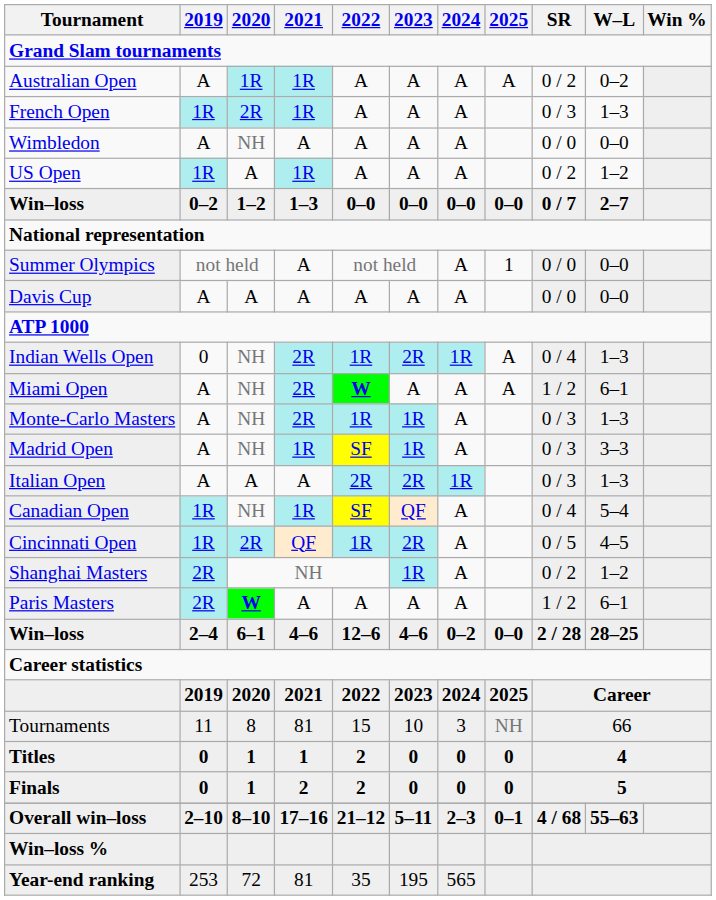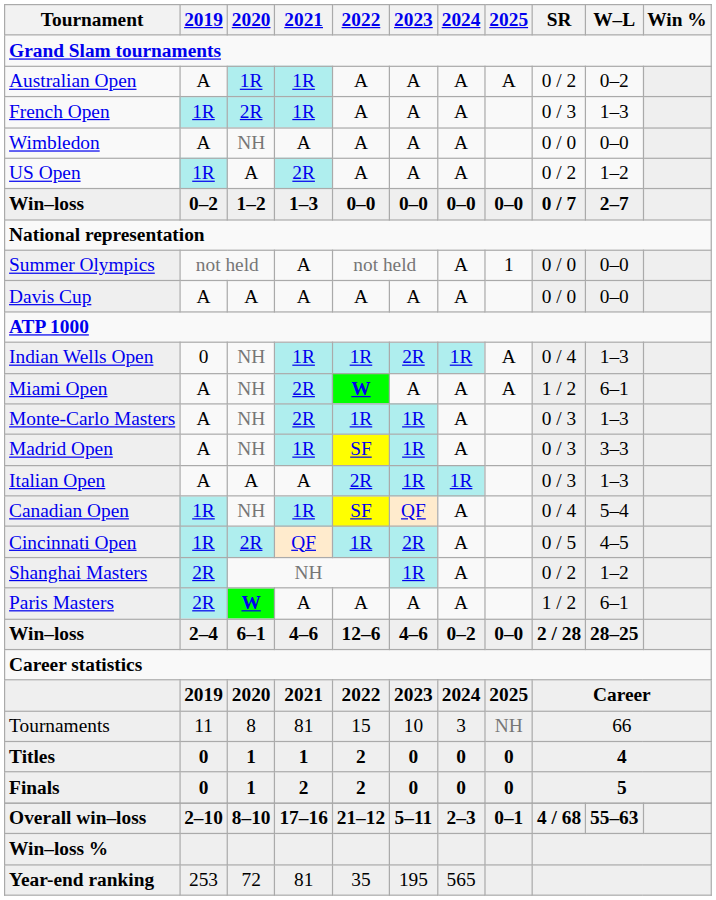US Open | 2021: 1R -> 2R
Indian Wells Open | 2021: 2R -> 1R
Italian Open | 2023: 2R -> 1R
